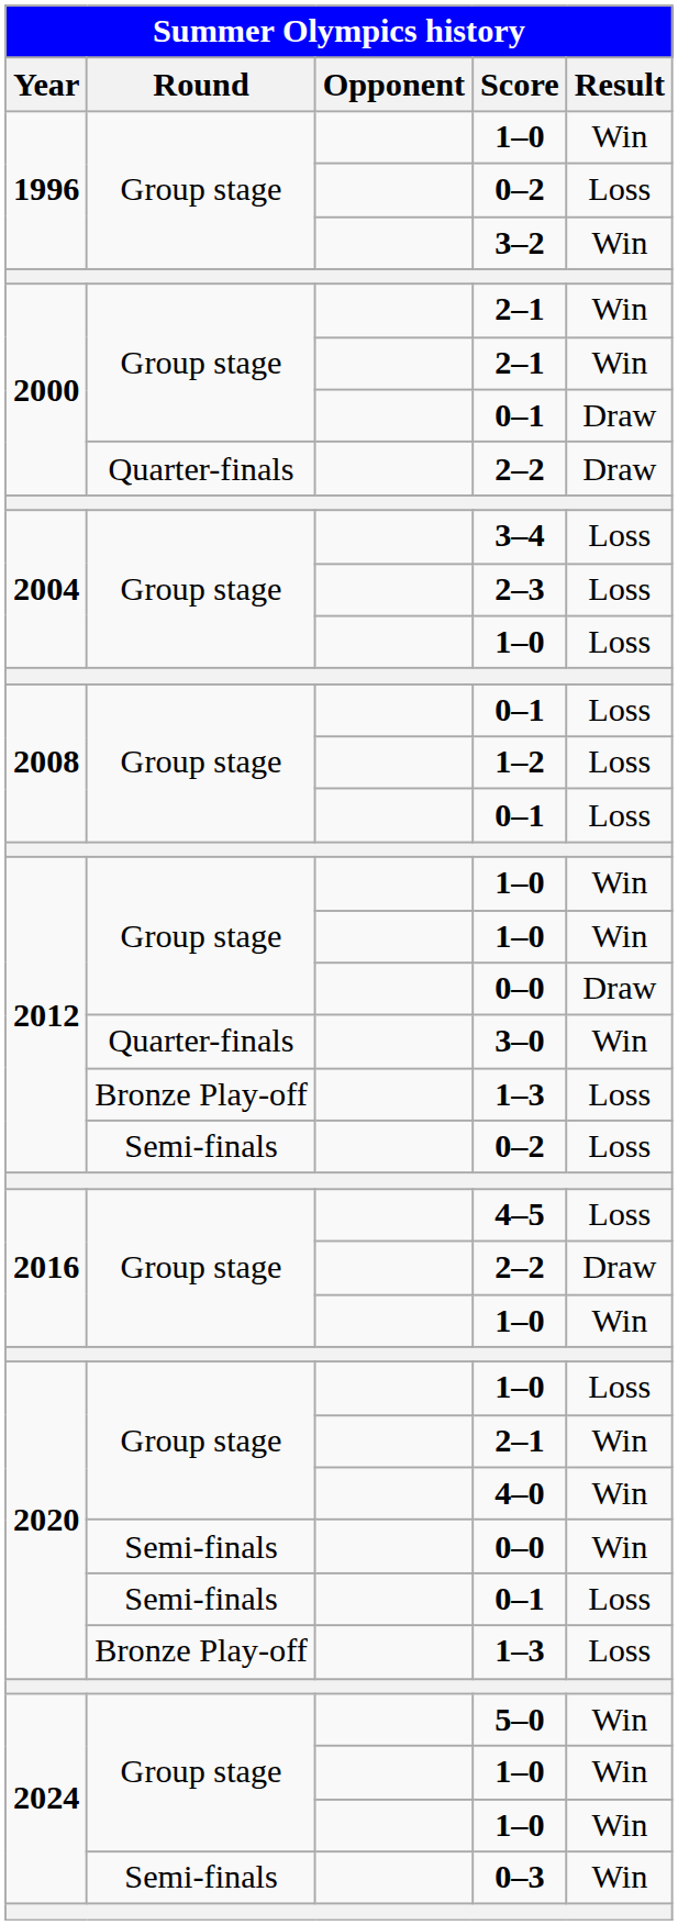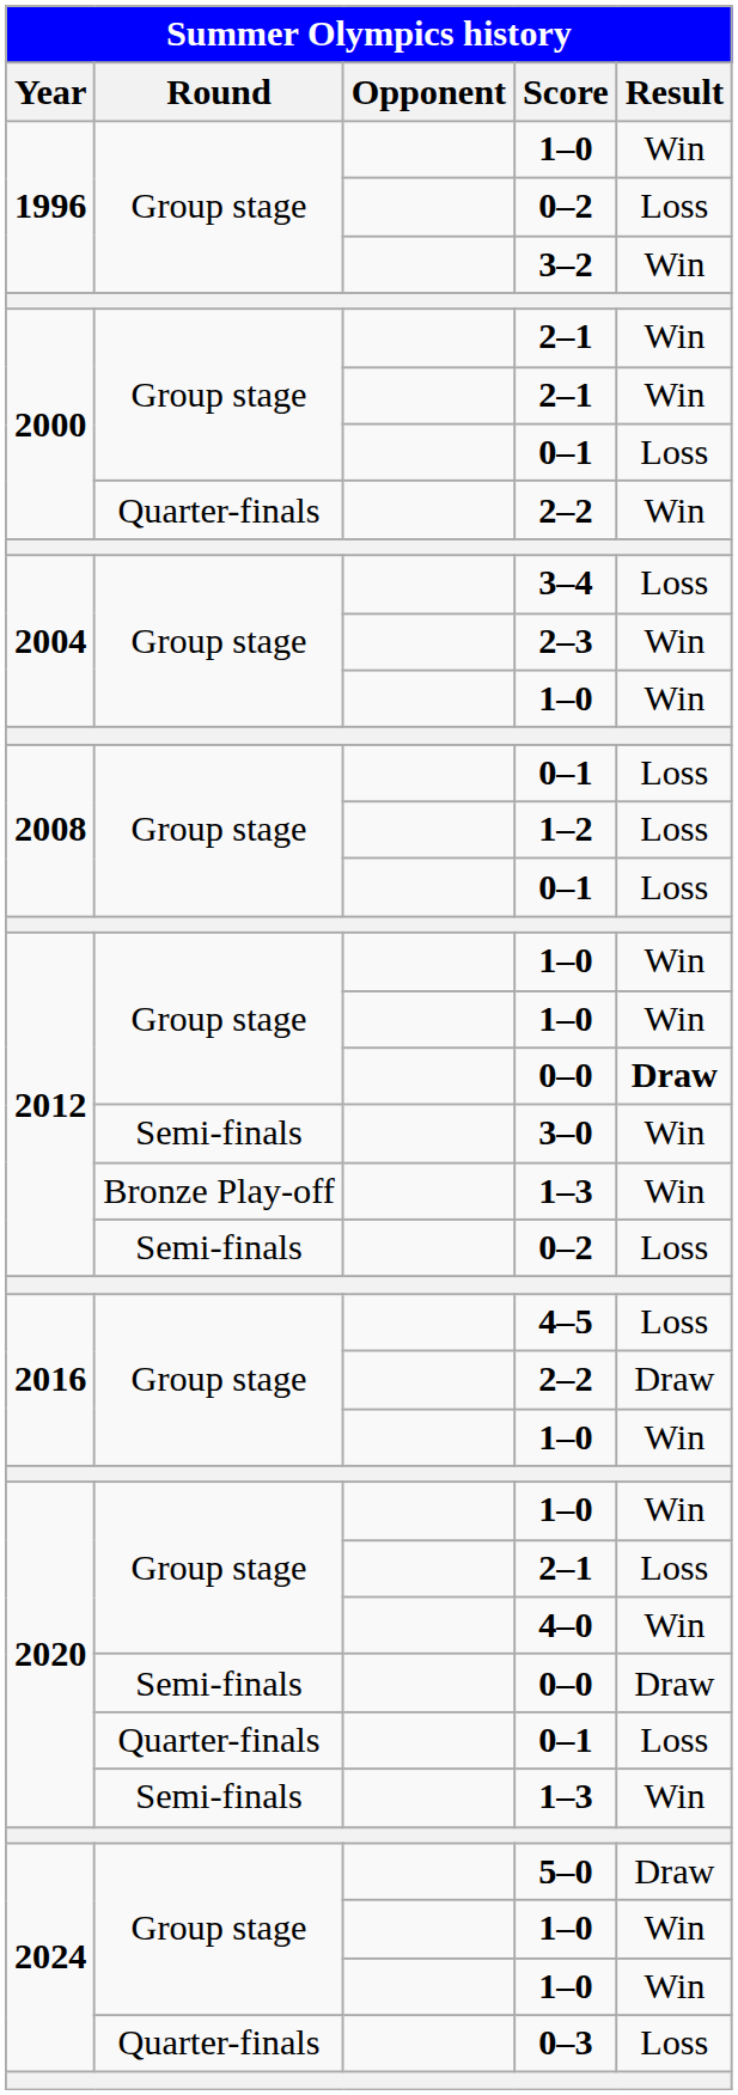2000 / 0–1 | Result: Draw -> Loss
2000 / 2–2 | Result: Draw -> Win
2–3 | Result: Loss -> Win
2004 / 1–0 | Result: Loss -> Win
2012 / 0–0 | Result: normal -> bold
3–0 | Round: Quarter-finals -> Semi-finals
2012 / 1–3 | Result: Loss -> Win
2020 / 1–0 | Result: Loss -> Win
2020 / 2–1 | Result: Win -> Loss
2020 / 0–0 | Result: Win -> Draw
2020 / 0–1 | Round: Semi-finals -> Quarter-finals
2020 / 1–3 | Round: Bronze Play-off -> Semi-finals
2020 / 1–3 | Result: Loss -> Win
5–0 | Result: Win -> Draw
0–3 | Round: Semi-finals -> Quarter-finals
0–3 | Result: Win -> Loss
